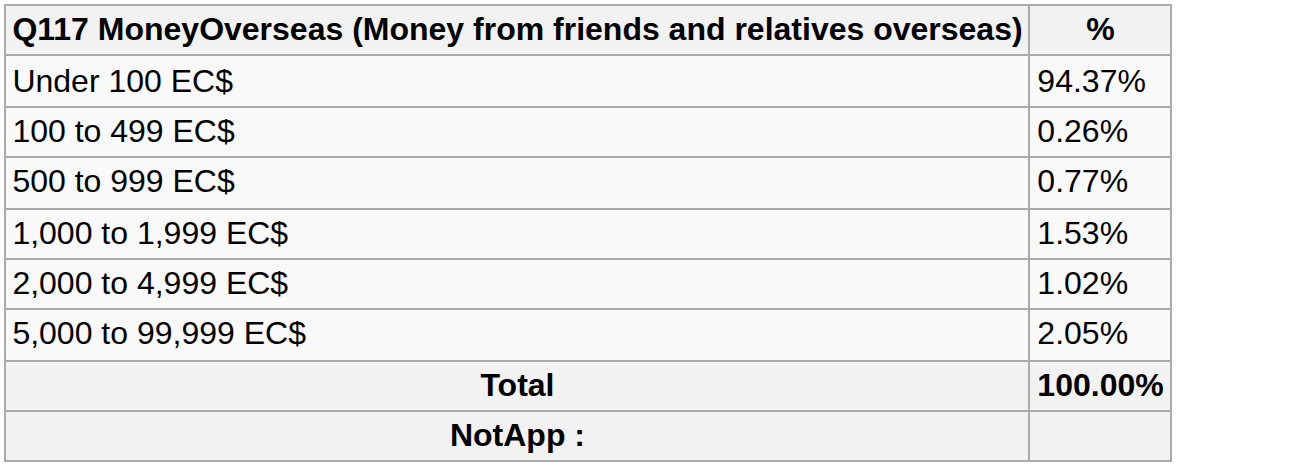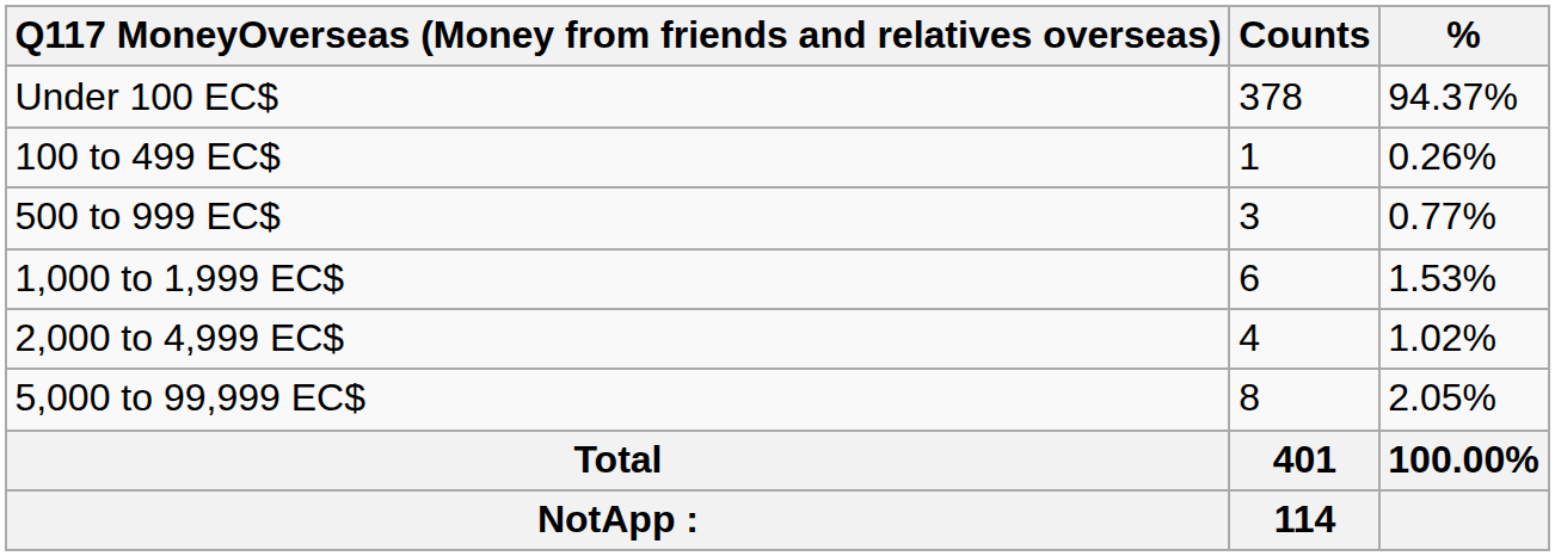+ column: Counts | 378 | 1 | 3 | 6 | 4 | 8 | 401 | 114
